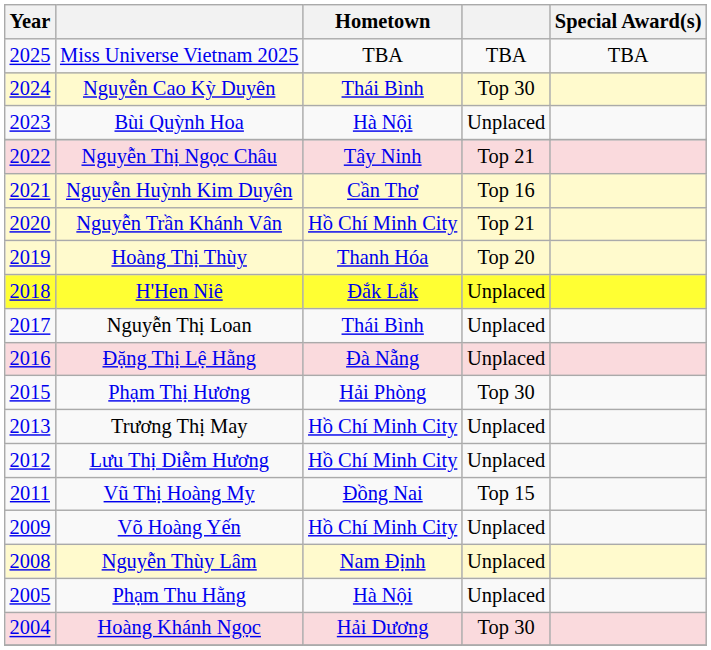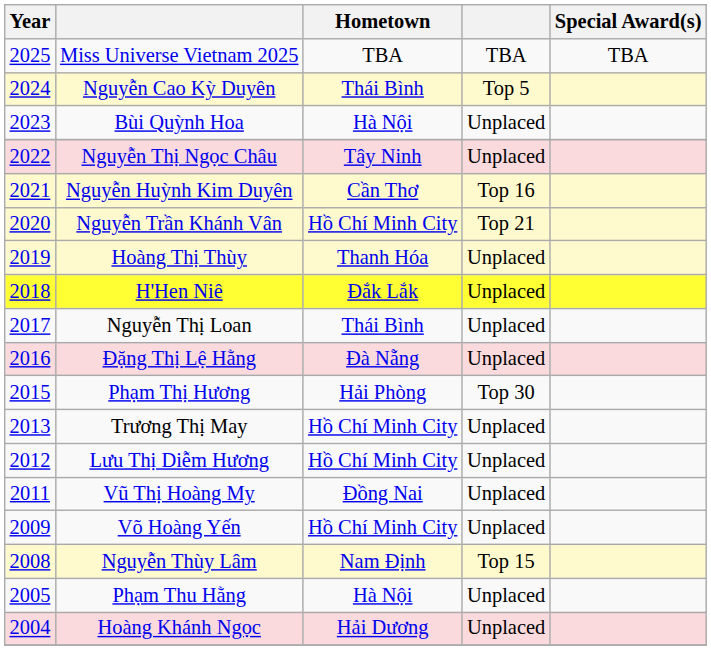Nguyễn Cao Kỳ Duyên | column 4: Top 30 -> Top 5
Nguyễn Thị Ngọc Châu | column 4: Top 21 -> Unplaced
Hoàng Thị Thùy | column 4: Top 20 -> Unplaced
Vũ Thị Hoàng My | column 4: Top 15 -> Unplaced
Nguyễn Thùy Lâm | column 4: Unplaced -> Top 15
Hoàng Khánh Ngọc | column 4: Top 30 -> Unplaced
